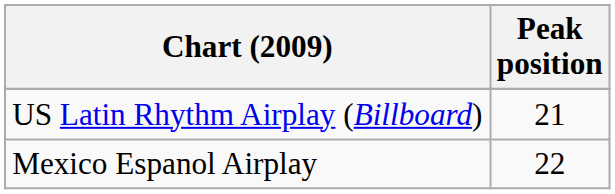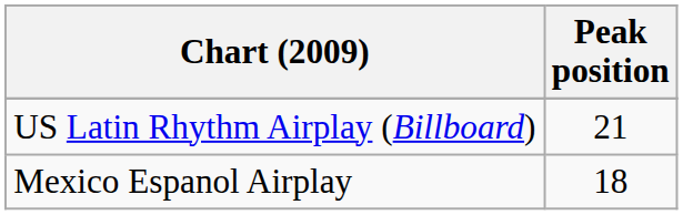Mexico Espanol Airplay | Peak position: 22 -> 18
